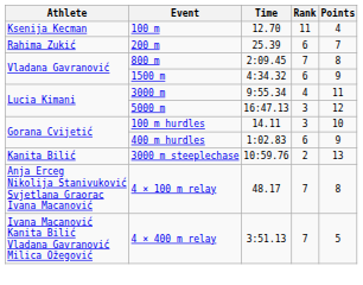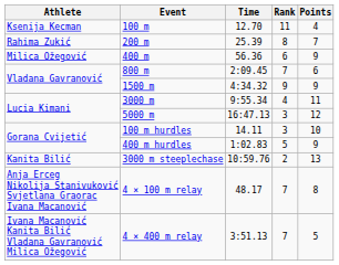200 m | Rank: 6 -> 8
+ row: Milica Ožegović | 400 m | 56.36 | 6 | 9
800 m | Points: 8 -> 6
1500 m | Rank: 6 -> 9
400 m hurdles | Rank: 6 -> 5
